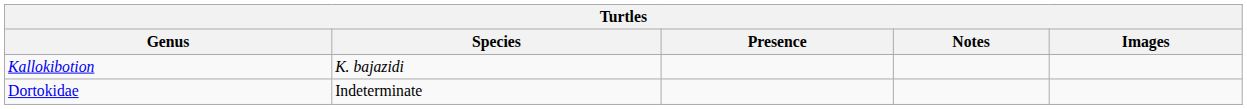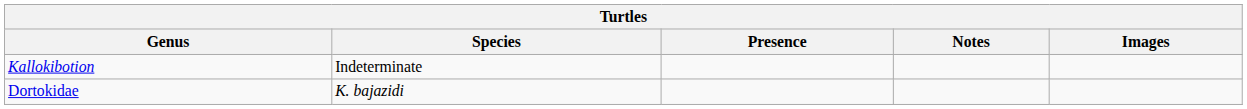Kallokibotion | Species: K. bajazidi -> Indeterminate
Dortokidae | Species: Indeterminate -> K. bajazidi
